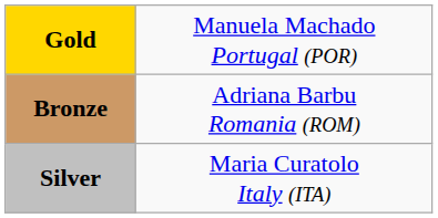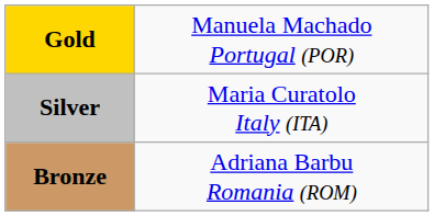rows swapped: Silver <-> Bronze
